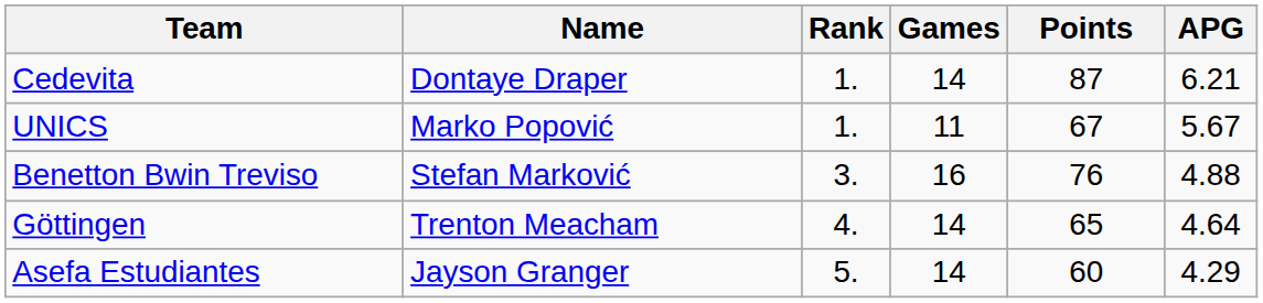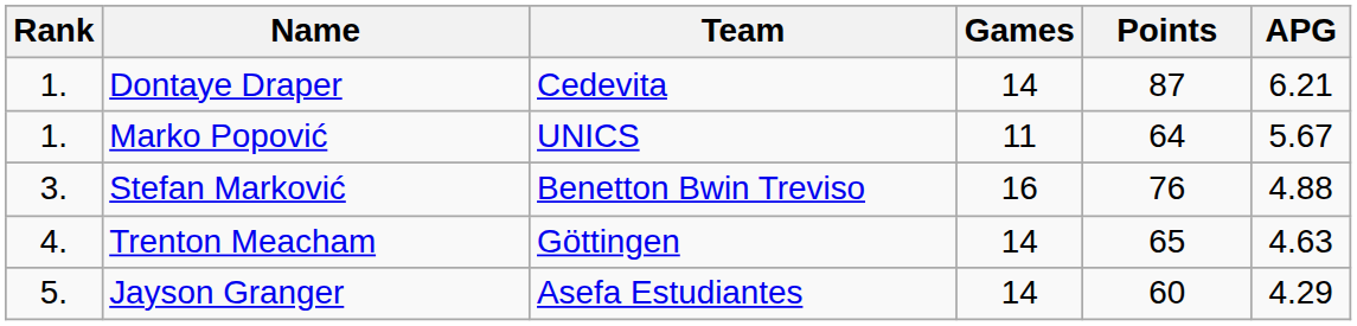columns swapped: Rank <-> Team
Marko Popović | Points: 67 -> 64
Trenton Meacham | APG: 4.64 -> 4.63
